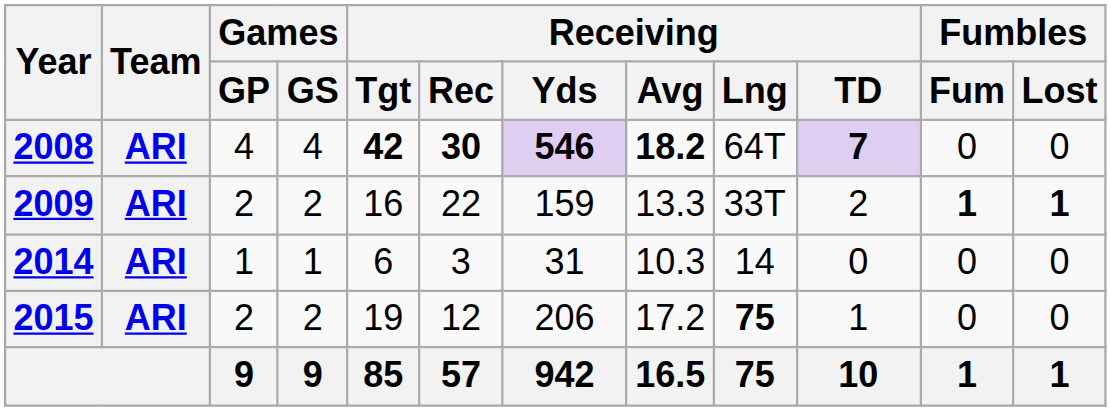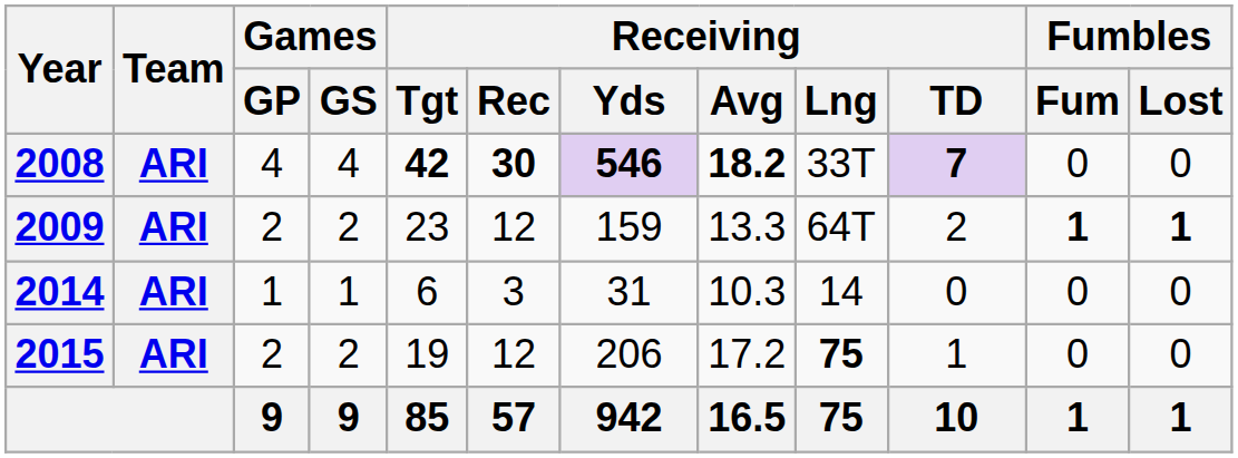2008 | Receiving / Lng: 64T -> 33T
2009 | Receiving / Tgt: 16 -> 23
2009 | Receiving / Rec: 22 -> 12
2009 | Receiving / Lng: 33T -> 64T
